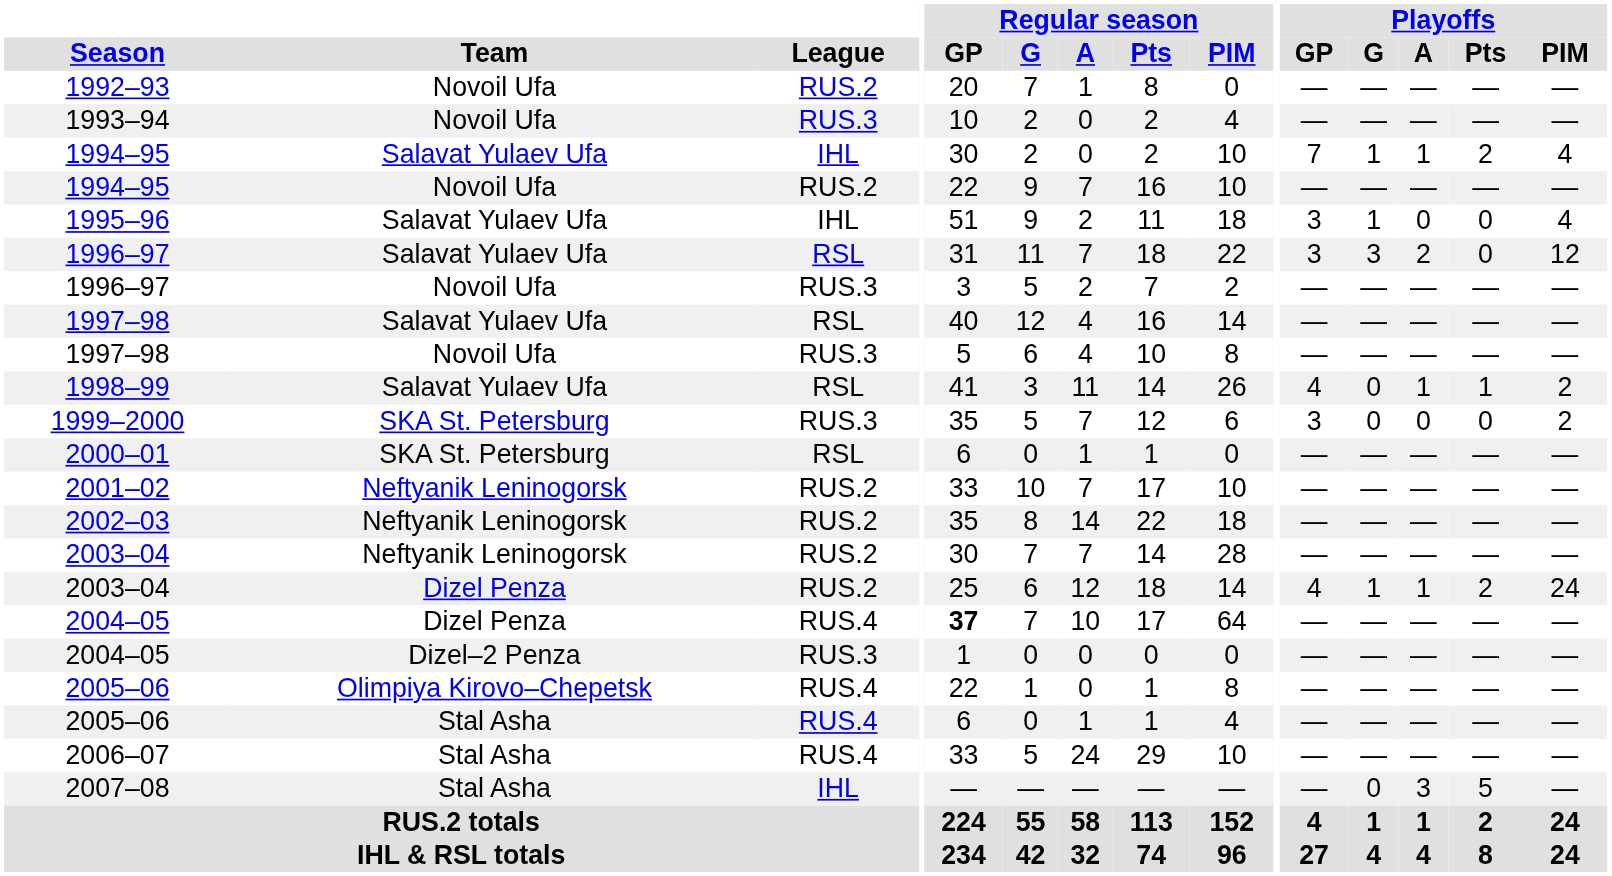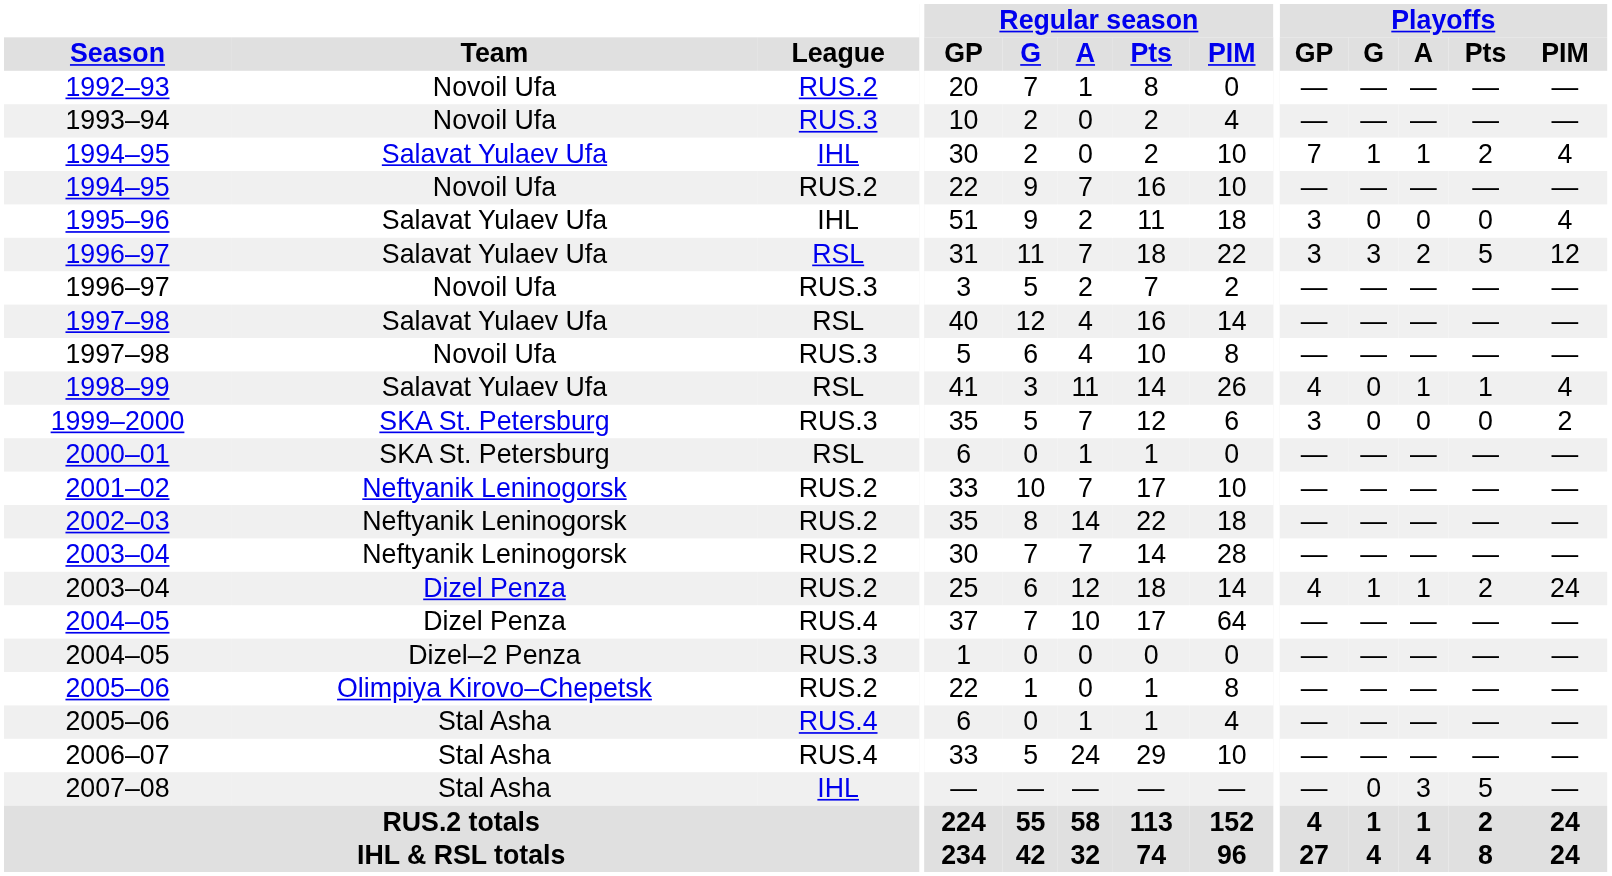1995–96 | Playoffs / G: 1 -> 0
1996–97 / Salavat Yulaev Ufa | Playoffs / Pts: 0 -> 5
1998–99 | Playoffs / PIM: 2 -> 4
2004–05 / Dizel Penza | Regular season / GP: bold -> normal
2005–06 / Olimpiya Kirovo–Chepetsk | League: RUS.4 -> RUS.2
